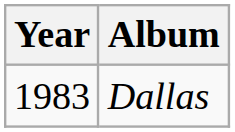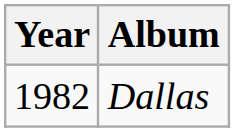Dallas | Year: 1983 -> 1982
